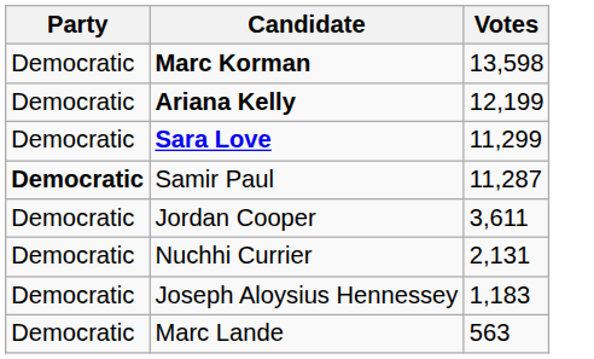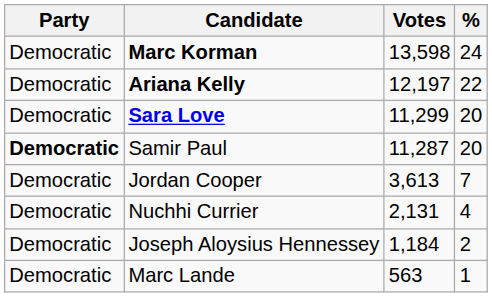+ column: % | 24 | 22 | 20 | 20 | 7 | 4 | 2 | 1
Ariana Kelly | Votes: 12,199 -> 12,197
Jordan Cooper | Votes: 3,611 -> 3,613
Joseph Aloysius Hennessey | Votes: 1,183 -> 1,184
